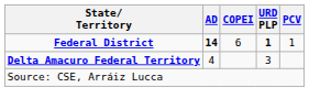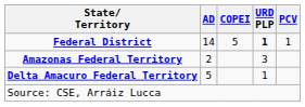Federal District | AD: bold -> normal
Federal District | COPEI: 6 -> 5
+ row: Amazonas Federal Territory | 2 | 3
Delta Amacuro Federal Territory | AD: 4 -> 5
Delta Amacuro Federal Territory | URD PLP: 3 -> 1
